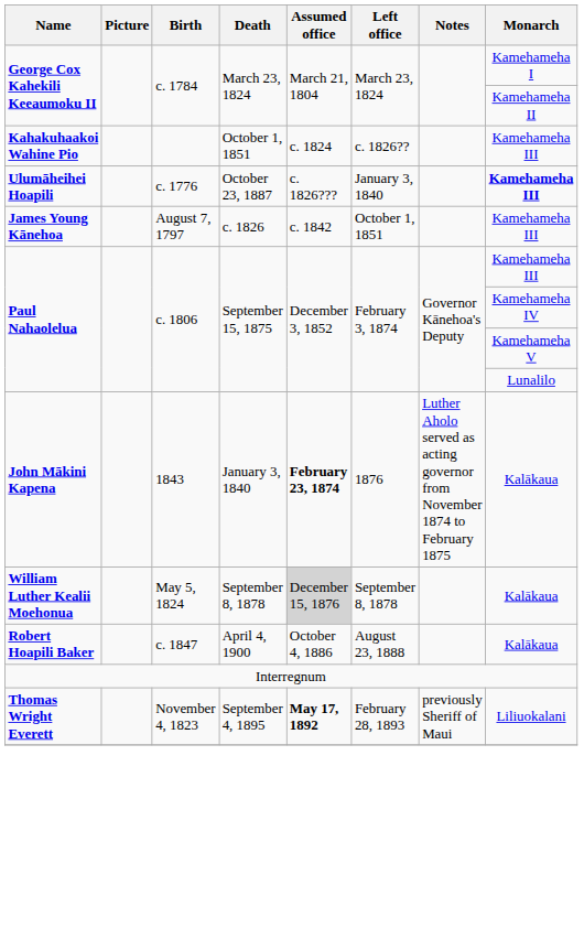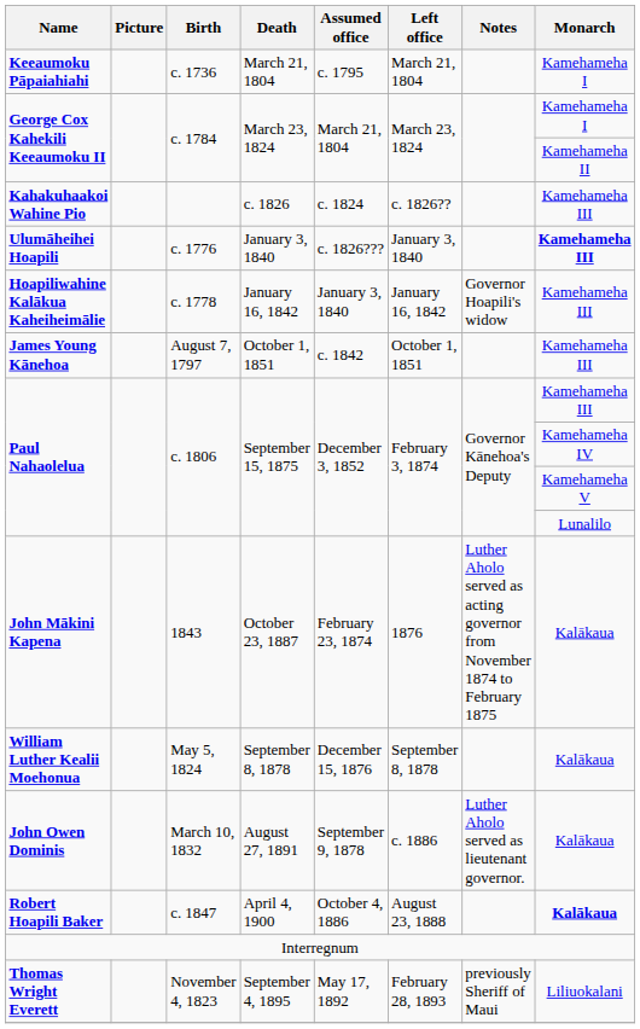+ row: Keeaumoku Pāpaiahiahi | c. 1736 | March 21, 1804 | c. 1795 | March 21, 1804 | Kamehameha I
Kahakuhaakoi Wahine Pio | Death: October 1, 1851 -> c. 1826
Ulumāheihei Hoapili | Death: October 23, 1887 -> January 3, 1840
+ row: Hoapiliwahine Kalākua Kaheiheimālie | c. 1778 | January 16, 1842 | January 3, 1840 | January 16, 1842 | Governor Hoapili's widow | Kamehameha III
James Young Kānehoa | Death: c. 1826 -> October 1, 1851
John Mākini Kapena | Death: January 3, 1840 -> October 23, 1887
John Mākini Kapena | Assumed office: bold -> normal
William Luther Kealii Moehonua | Assumed office: lightgrey background -> no background
+ row: John Owen Dominis | March 10, 1832 | August 27, 1891 | September 9, 1878 | c. 1886 | Luther Aholo served as lieutenant governor. | Kalākaua
Robert Hoapili Baker | Monarch: normal -> bold
Thomas Wright Everett | Assumed office: bold -> normal
